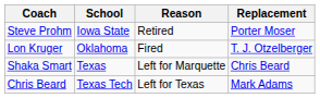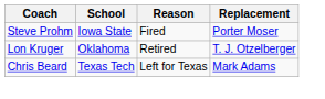Steve Prohm | Reason: Retired -> Fired
Lon Kruger | Reason: Fired -> Retired
- row: Shaka Smart | Texas | Left for Marquette | Chris Beard
